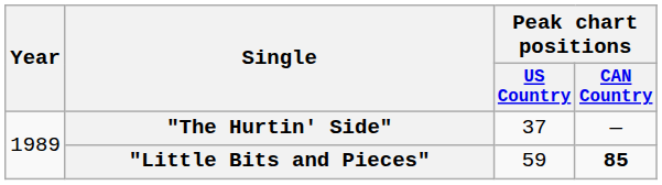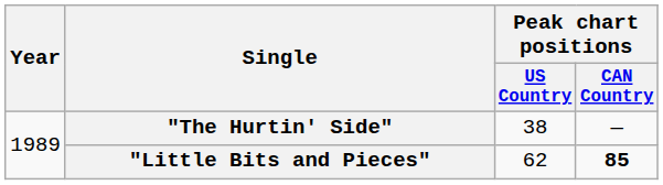"The Hurtin' Side" | Peak chart positions / US Country: 37 -> 38
"Little Bits and Pieces" | Peak chart positions / US Country: 59 -> 62
